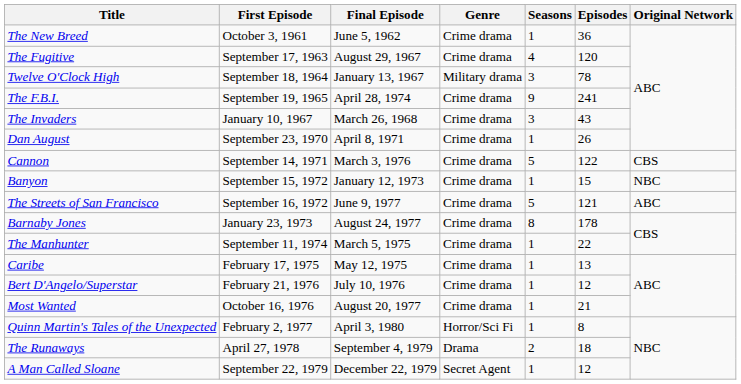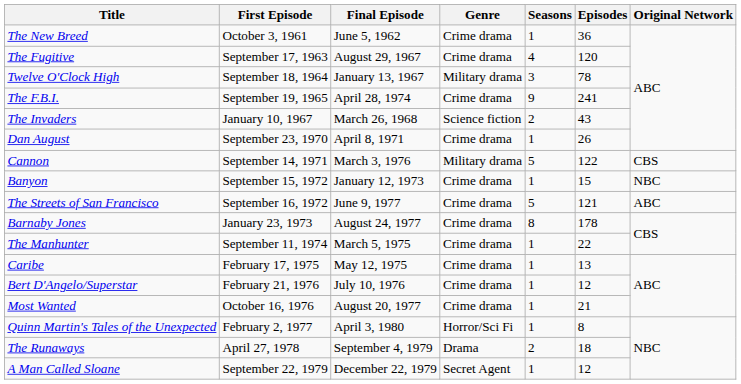The Invaders | Genre: Crime drama -> Science fiction
The Invaders | Seasons: 3 -> 2
Cannon | Genre: Crime drama -> Military drama
